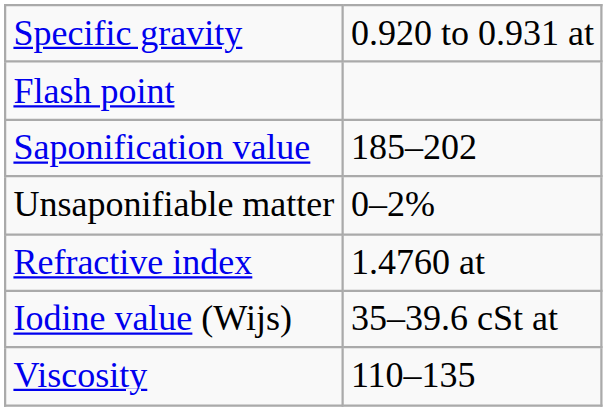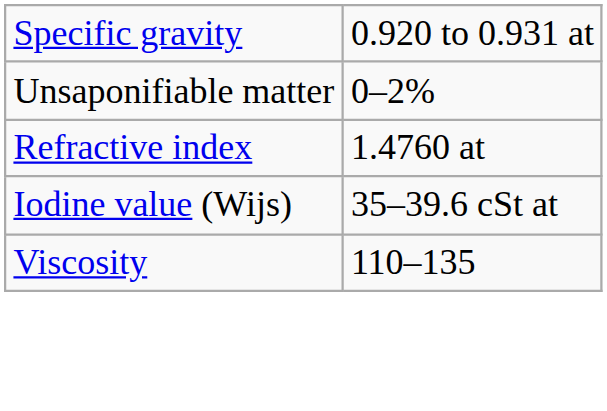- row: Flash point
- row: Saponification value | 185–202
